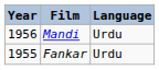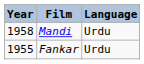Mandi | Year: 1956 -> 1958
